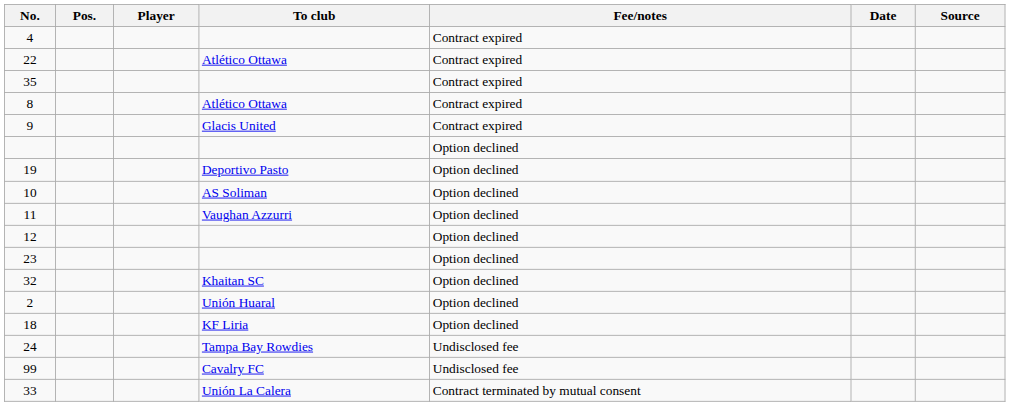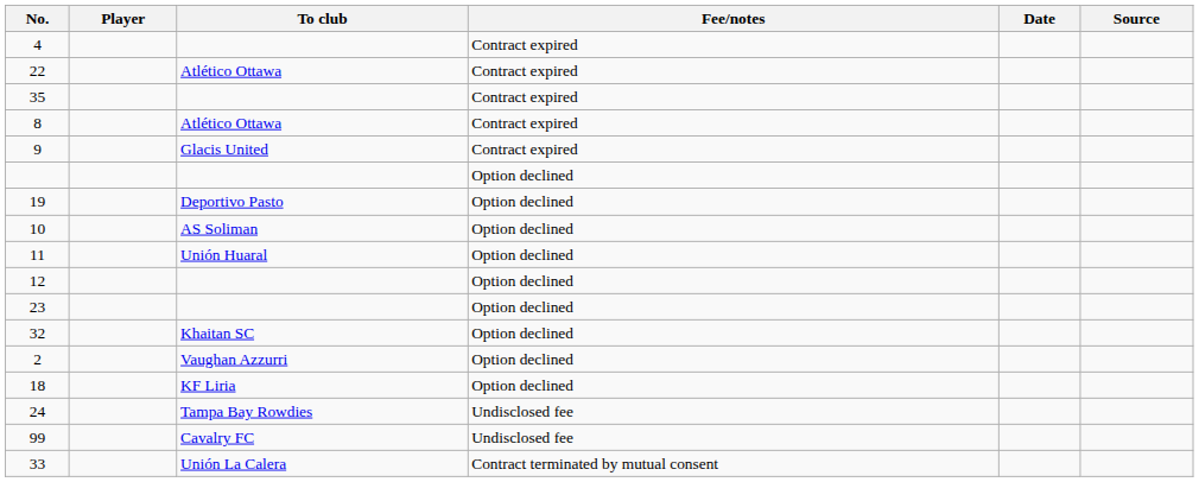- column: Pos.
11 | To club: Vaughan Azzurri -> Unión Huaral
2 | To club: Unión Huaral -> Vaughan Azzurri
